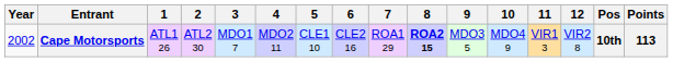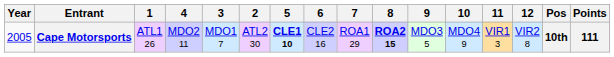columns swapped: 2 <-> 4
Cape Motorsports | Year: 2002 -> 2005
Cape Motorsports | 5: normal -> bold
Cape Motorsports | Points: 113 -> 111
